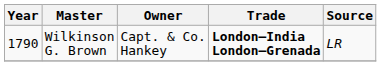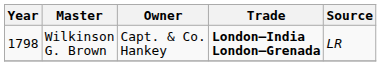Wilkinson G. Brown | Year: 1790 -> 1798
